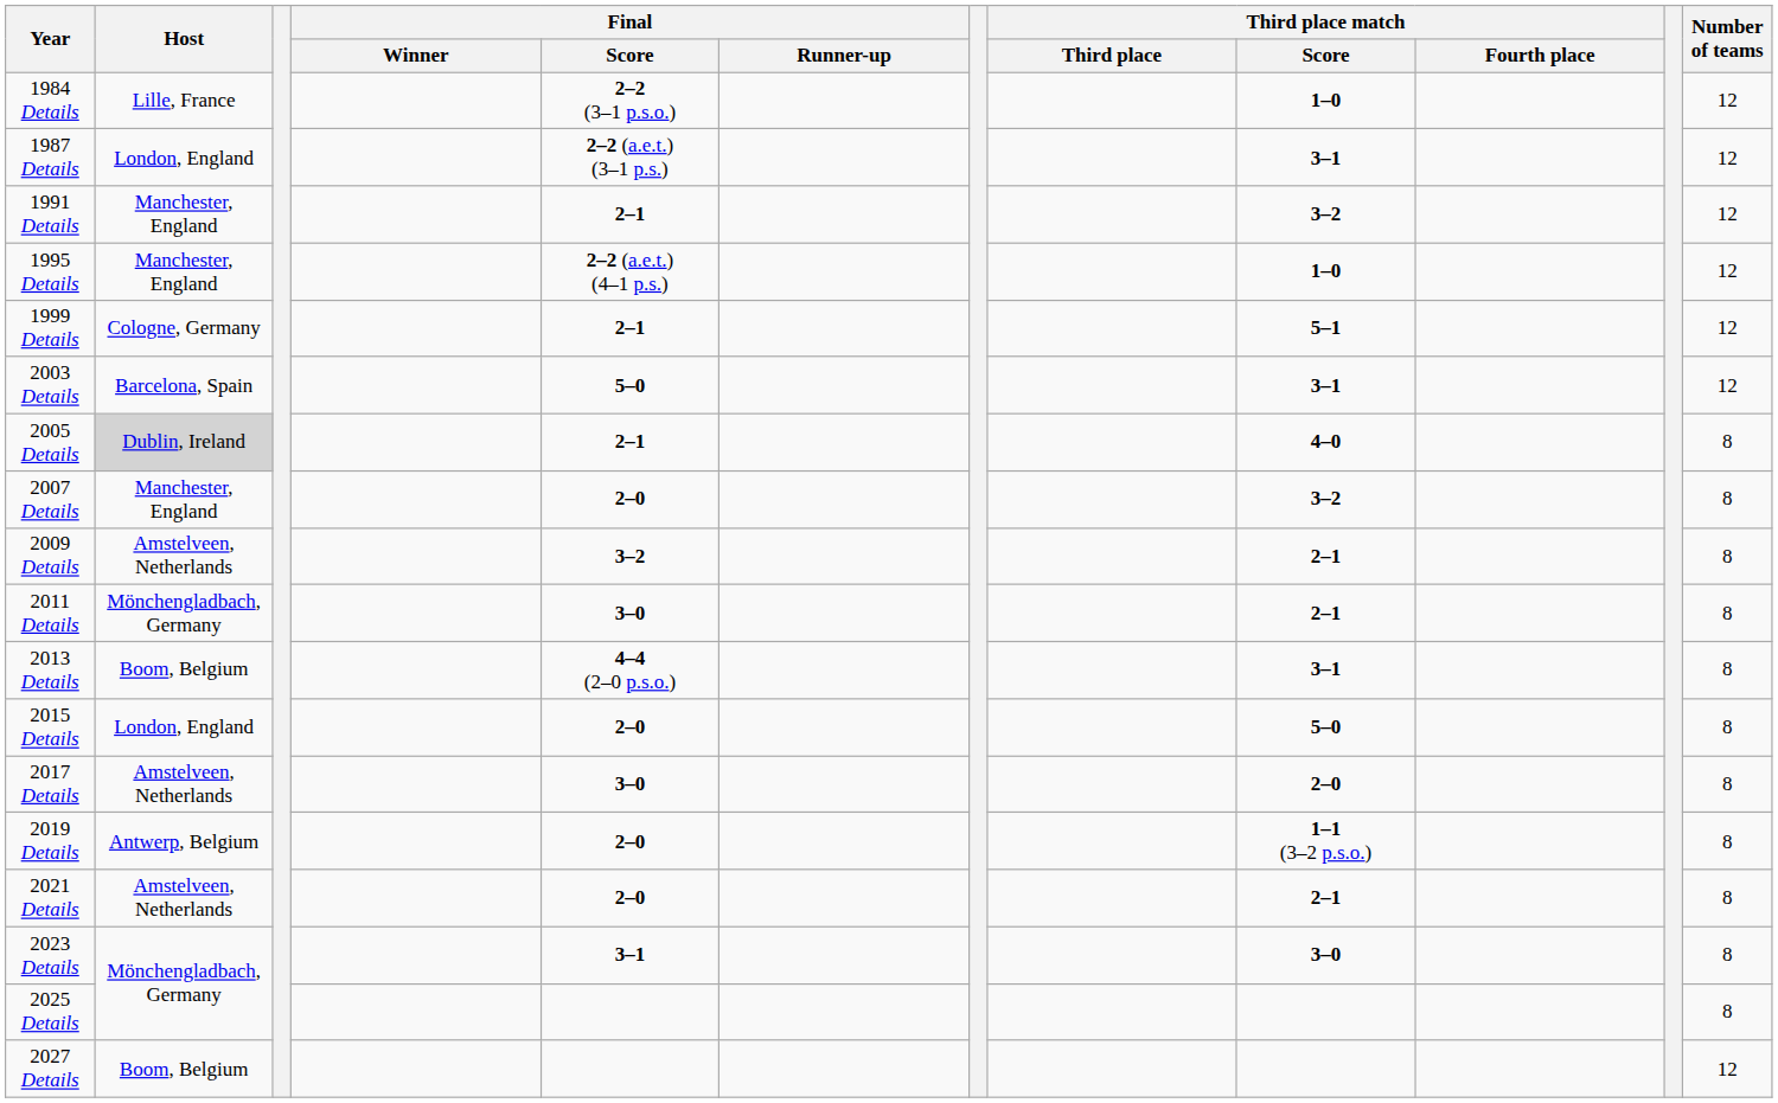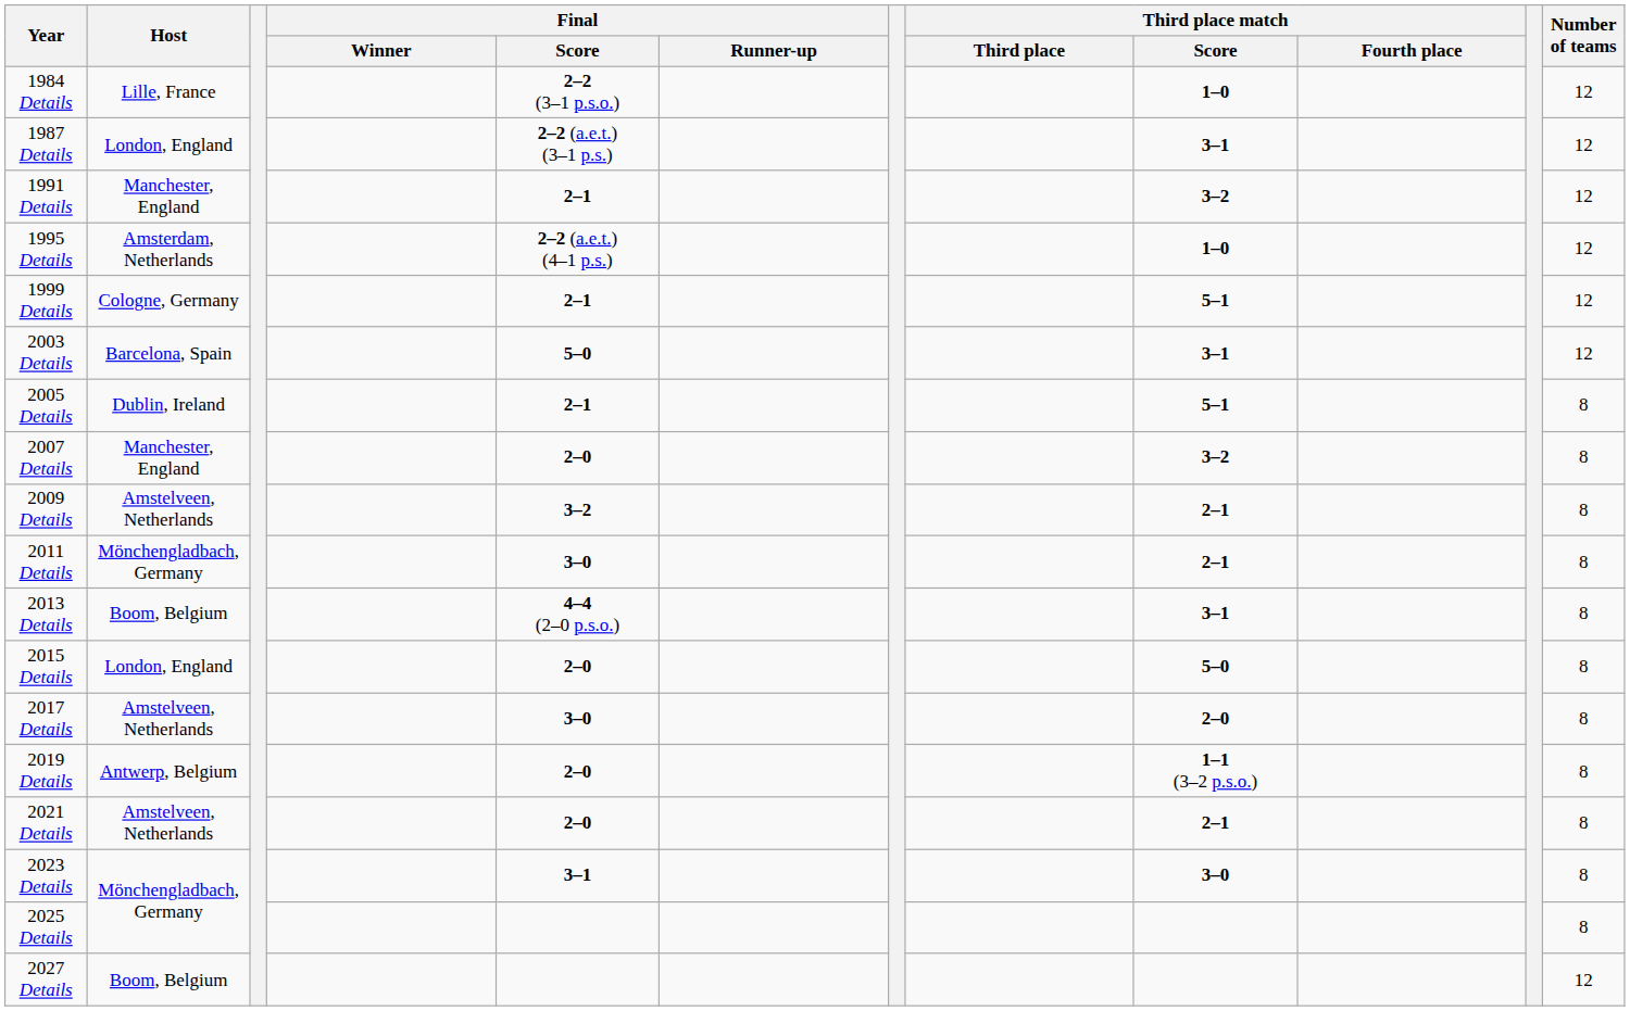1995 Details | Host: Manchester, England -> Amsterdam, Netherlands
2005 Details | Host: lightgrey background -> no background
2005 Details | Third place match / Score: 4–0 -> 5–1
